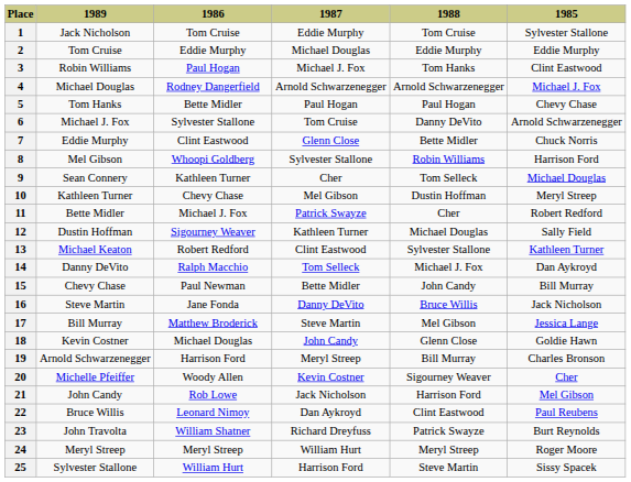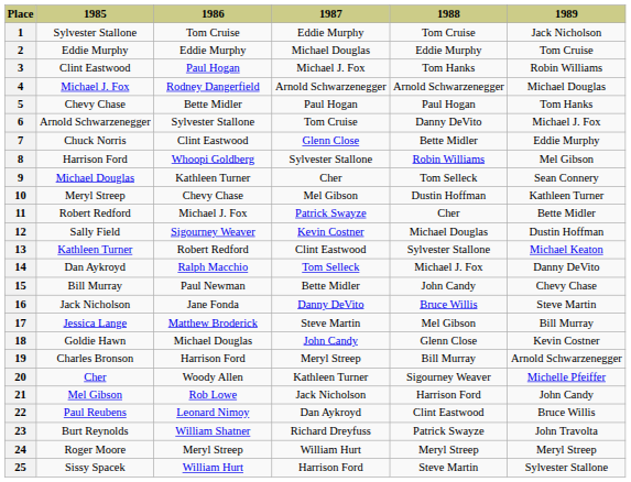columns swapped: 1985 <-> 1989
12 | 1987: Kathleen Turner -> Kevin Costner
20 | 1987: Kevin Costner -> Kathleen Turner
